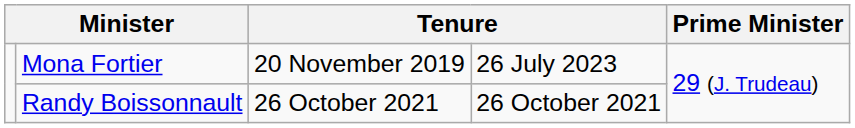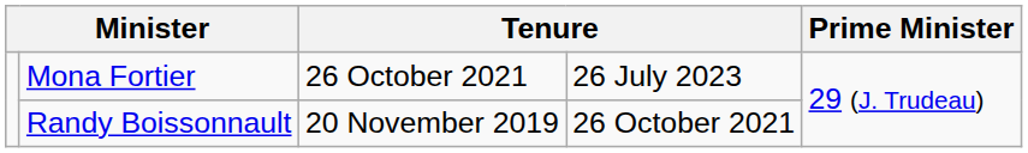Mona Fortier | column 3: 20 November 2019 -> 26 October 2021
Randy Boissonnault | column 3: 26 October 2021 -> 20 November 2019
